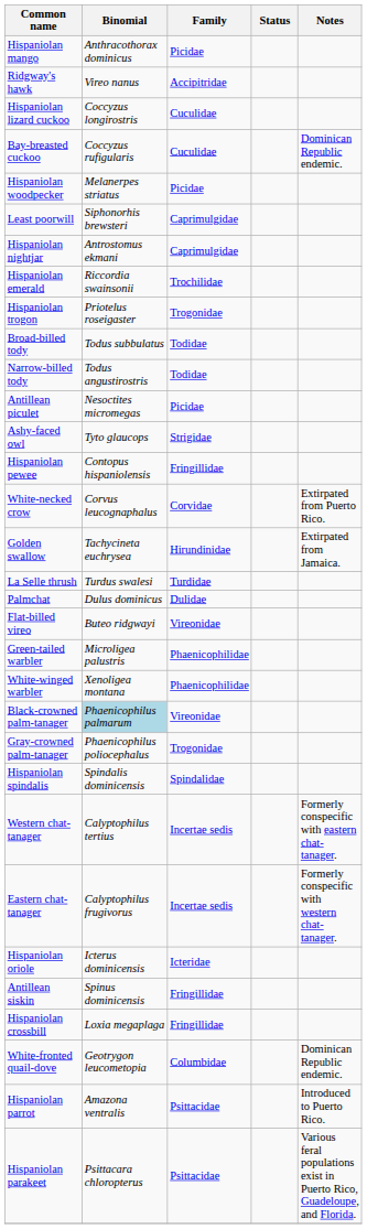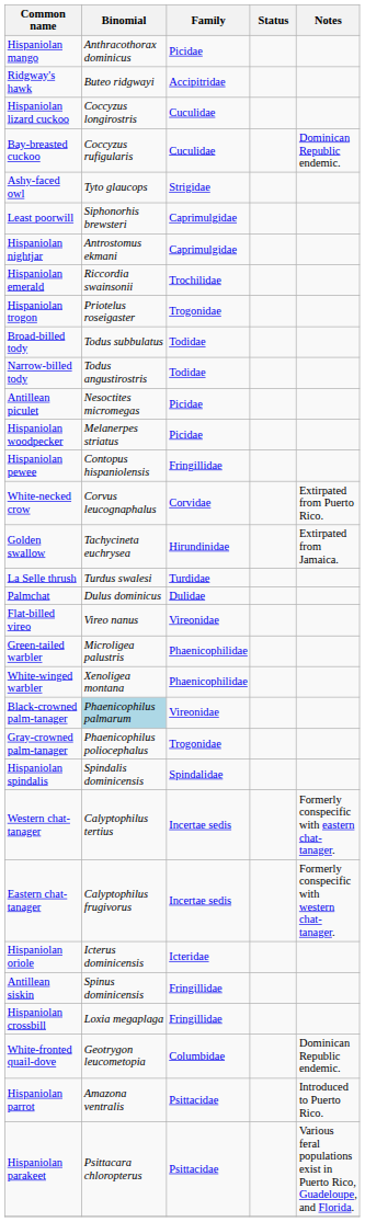Ridgway's hawk | Binomial: Vireo nanus -> Buteo ridgwayi
rows swapped: Ashy-faced owl <-> Hispaniolan woodpecker
Flat-billed vireo | Binomial: Buteo ridgwayi -> Vireo nanus
